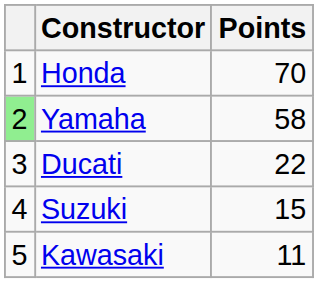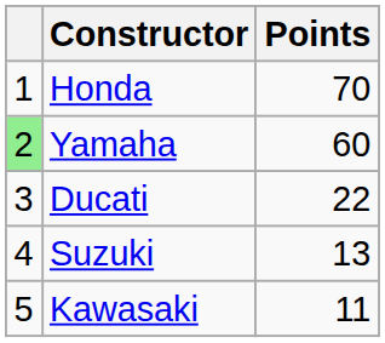Yamaha | Points: 58 -> 60
Suzuki | Points: 15 -> 13
